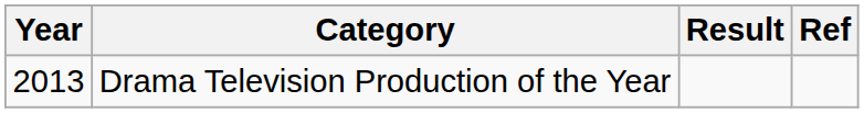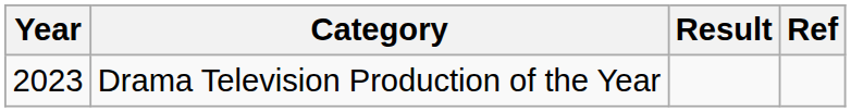Drama Television Production of the Year | Year: 2013 -> 2023
